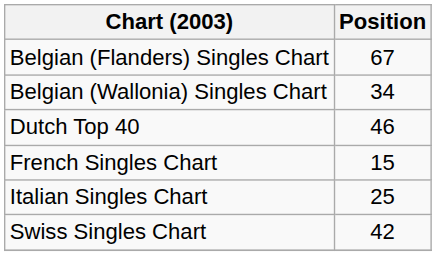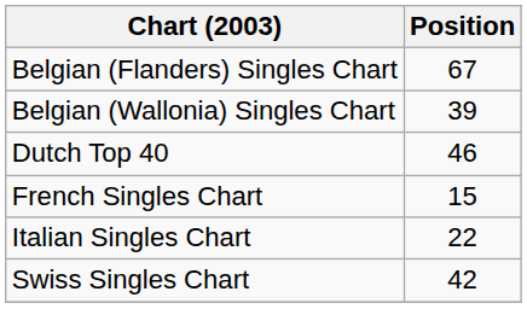Belgian (Wallonia) Singles Chart | Position: 34 -> 39
Italian Singles Chart | Position: 25 -> 22
